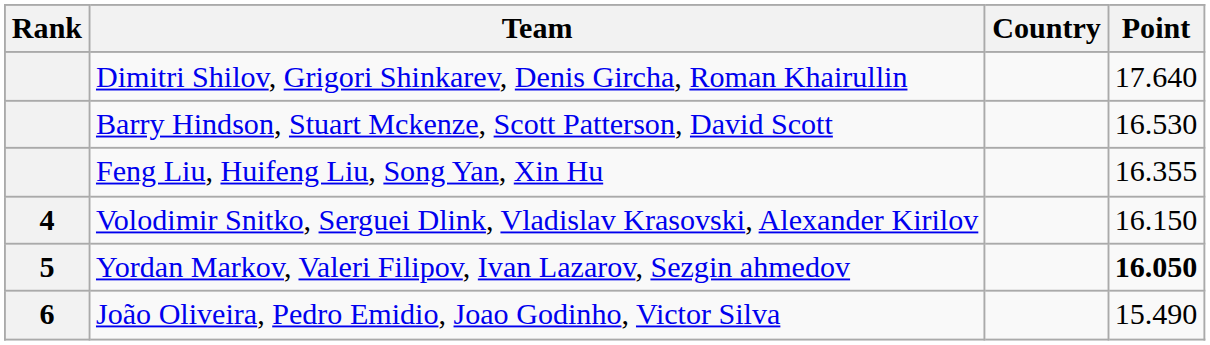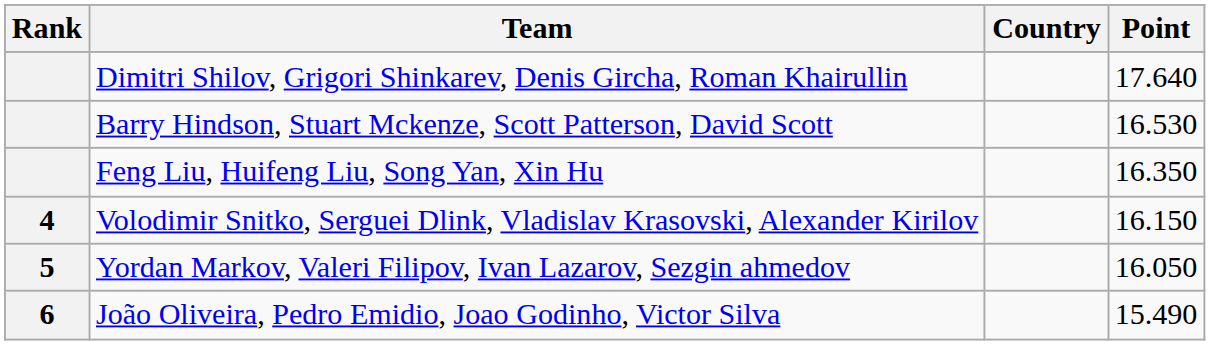Feng Liu, Huifeng Liu, Song Yan, Xin Hu | Point: 16.355 -> 16.350
Yordan Markov, Valeri Filipov, Ivan Lazarov, Sezgin ahmedov | Point: bold -> normal
